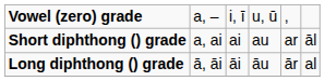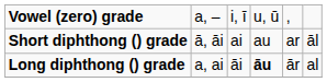Short diphthong () grade | column 2: a, ai -> ā, āi
Long diphthong () grade | column 2: ā, āi -> a, ai
Long diphthong () grade | column 4: normal -> bold
